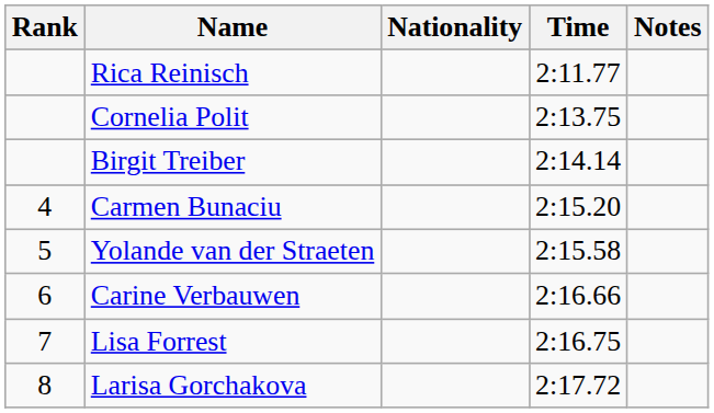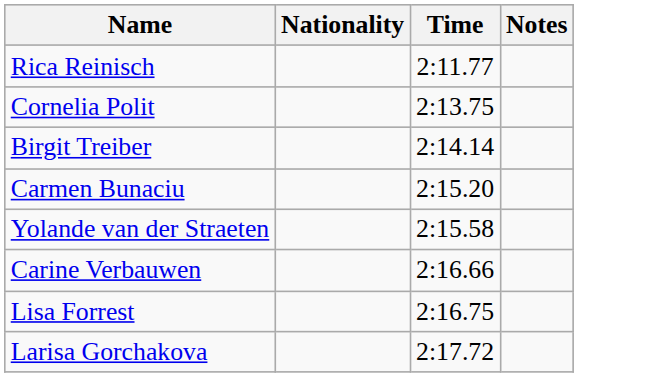- column: Rank | 4 | 5 | 6 | 7 | 8
